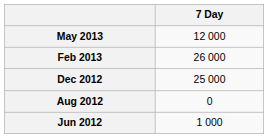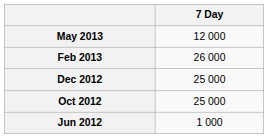+ row: Oct 2012 | 25 000
- row: Aug 2012 | 0
